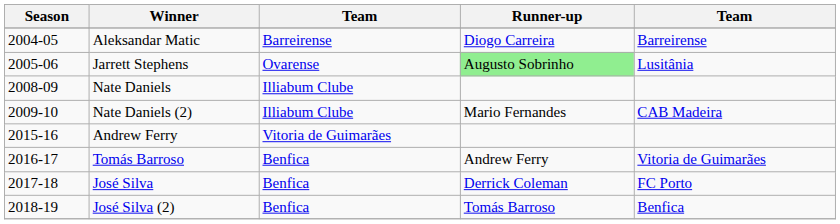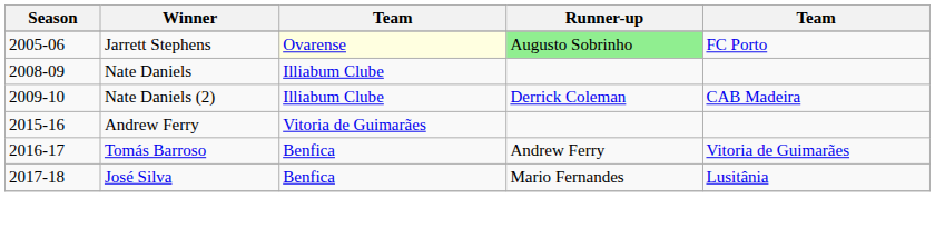- row: 2004-05 | Aleksandar Matic | Barreirense | Diogo Carreira | Barreirense
Jarrett Stephens | column 3: no background -> lightyellow background
Jarrett Stephens | column 5: Lusitânia -> FC Porto
Nate Daniels (2) | Runner-up: Mario Fernandes -> Derrick Coleman
José Silva | Runner-up: Derrick Coleman -> Mario Fernandes
José Silva | column 5: FC Porto -> Lusitânia
- row: 2018-19 | José Silva (2) | Benfica | Tomás Barroso | Benfica
